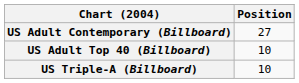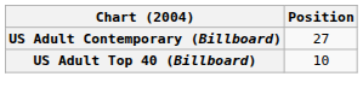- row: US Triple-A (Billboard) | 10
